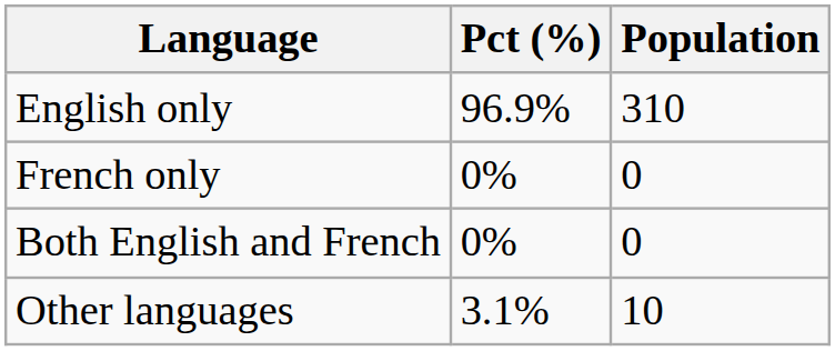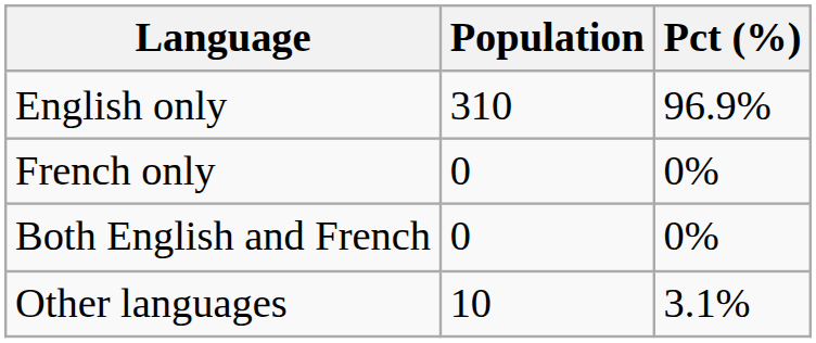columns swapped: Population <-> Pct (%)
